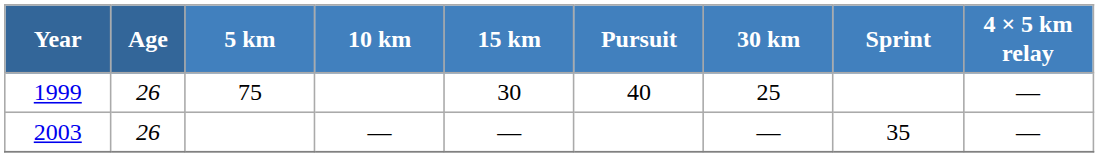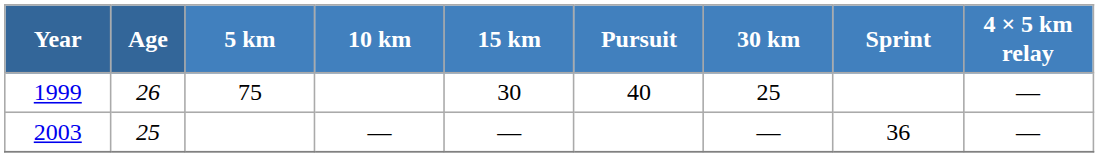2003 | Age: 26 -> 25
2003 | Sprint: 35 -> 36
